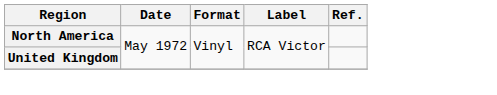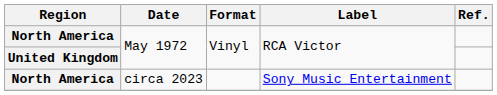+ row: North America | circa 2023 | Sony Music Entertainment
